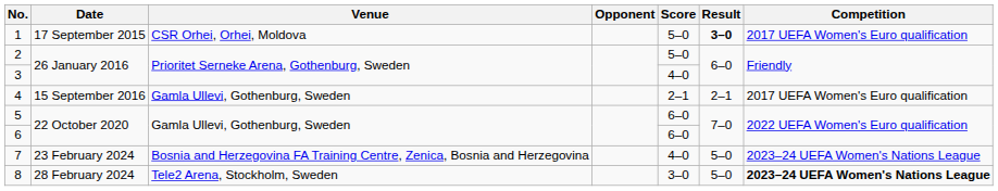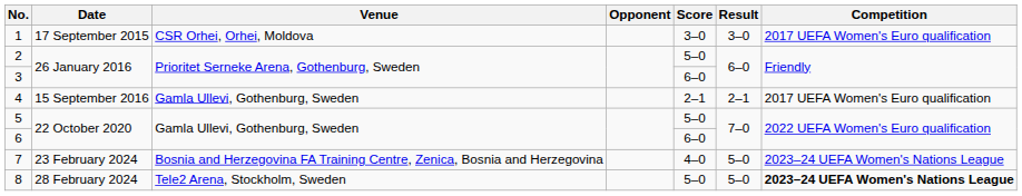1 | Score: 5–0 -> 3–0
1 | Result: bold -> normal
3 | Score: 4–0 -> 6–0
5 | Score: 6–0 -> 5–0
8 | Score: 3–0 -> 5–0
